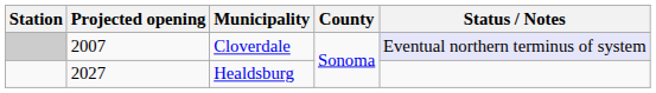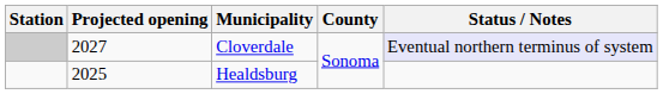Cloverdale | Projected opening: 2007 -> 2027
Healdsburg | Projected opening: 2027 -> 2025
